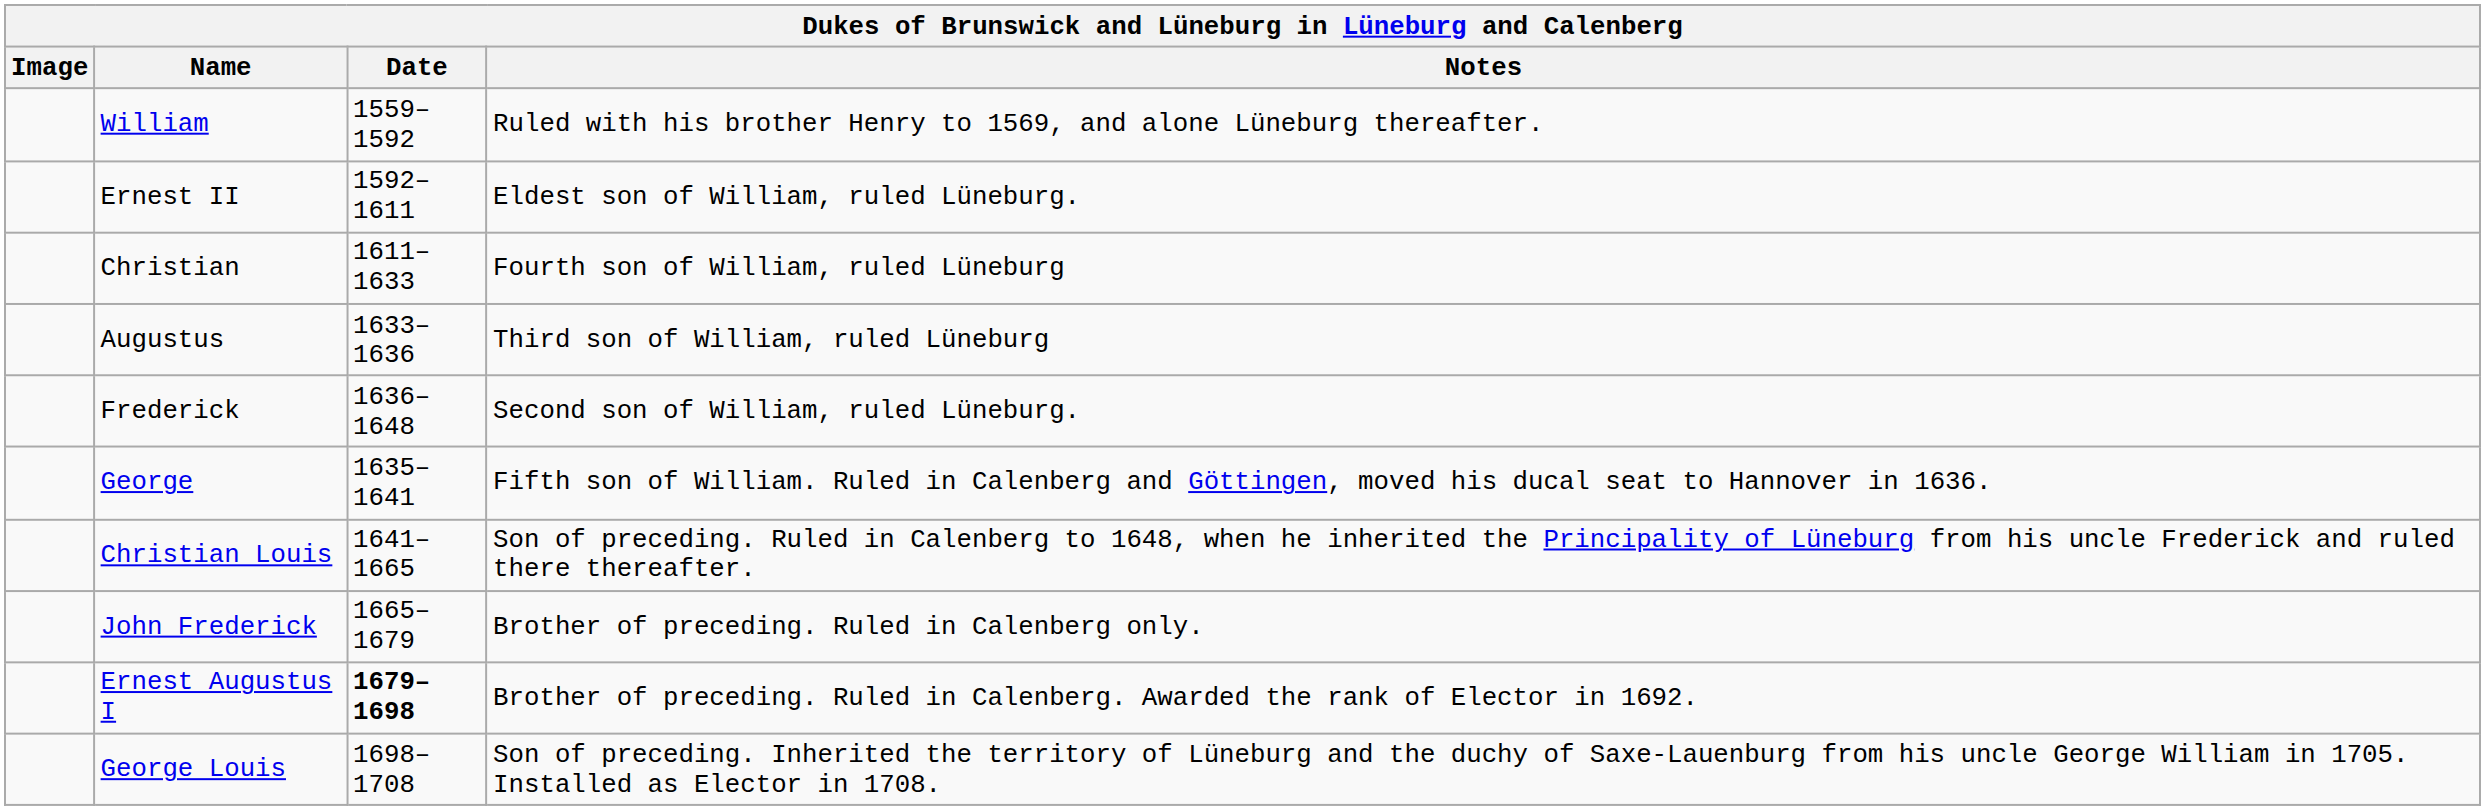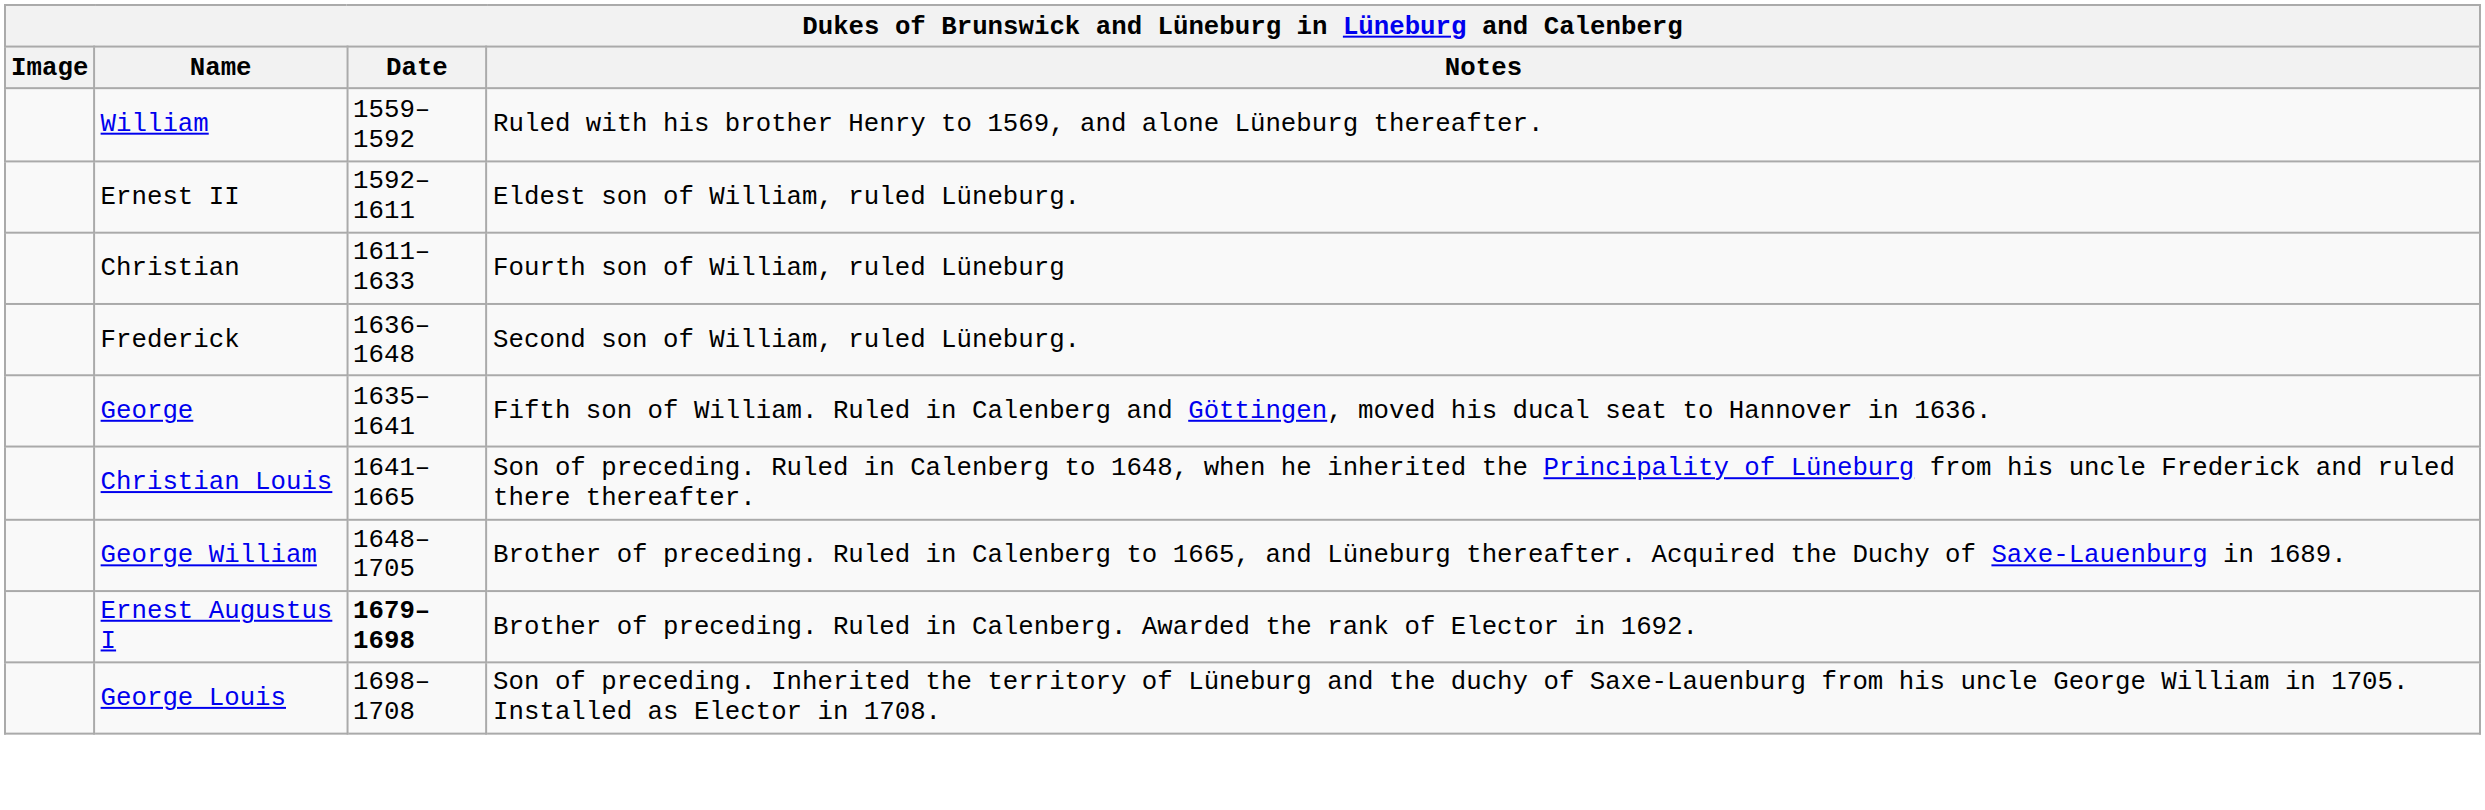- row: Augustus | 1633–1636 | Third son of William, ruled Lüneburg
+ row: George William | 1648–1705 | Brother of preceding. Ruled in Calenberg to 1665, and Lüneburg thereafter. Acquired the Duchy of Saxe-Lauenburg in 1689.
- row: John Frederick | 1665–1679 | Brother of preceding. Ruled in Calenberg only.
